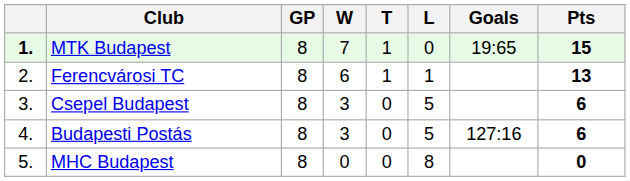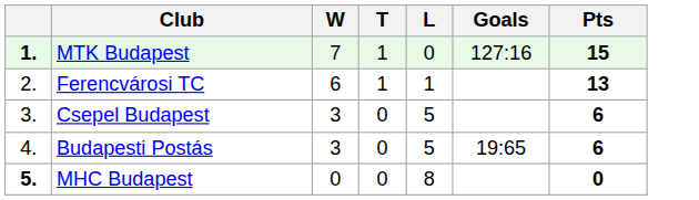- column: GP | 8 | 8 | 8 | 8 | 8
MTK Budapest | Goals: 19:65 -> 127:16
Budapesti Postás | Goals: 127:16 -> 19:65
MHC Budapest | column 1: normal -> bold
